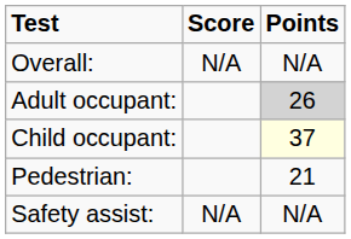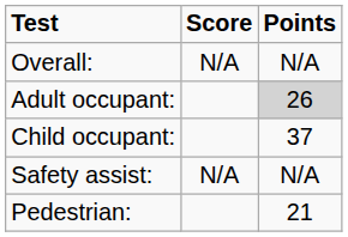Child occupant: | Points: lightyellow background -> no background
rows swapped: Pedestrian: <-> Safety assist:
